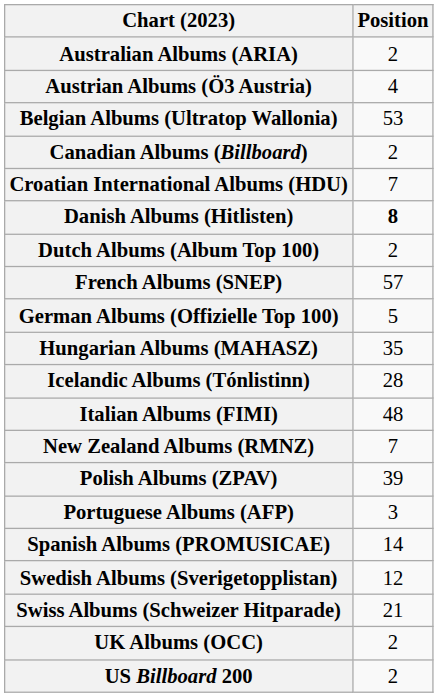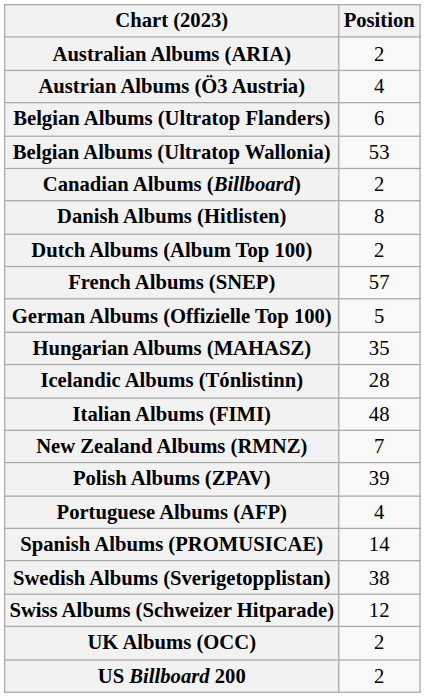+ row: Belgian Albums (Ultratop Flanders) | 6
- row: Croatian International Albums (HDU) | 7
Danish Albums (Hitlisten) | Position: bold -> normal
Portuguese Albums (AFP) | Position: 3 -> 4
Swedish Albums (Sverigetopplistan) | Position: 12 -> 38
Swiss Albums (Schweizer Hitparade) | Position: 21 -> 12
